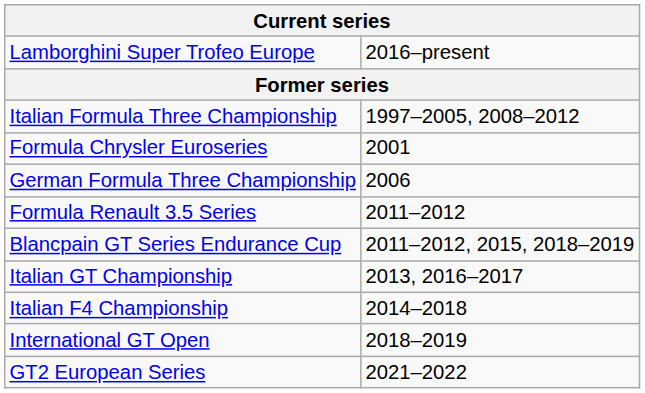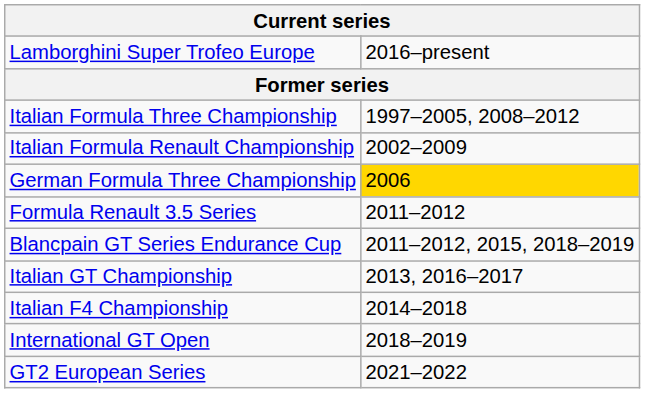- row: Formula Chrysler Euroseries | 2001
+ row: Italian Formula Renault Championship | 2002–2009
German Formula Three Championship | column 2: no background -> gold background
